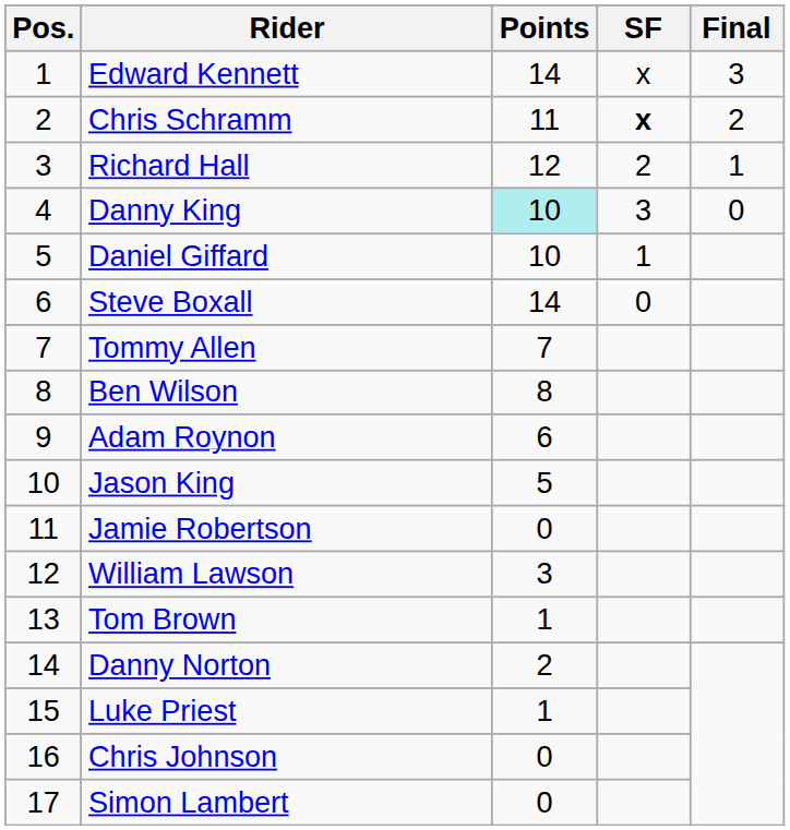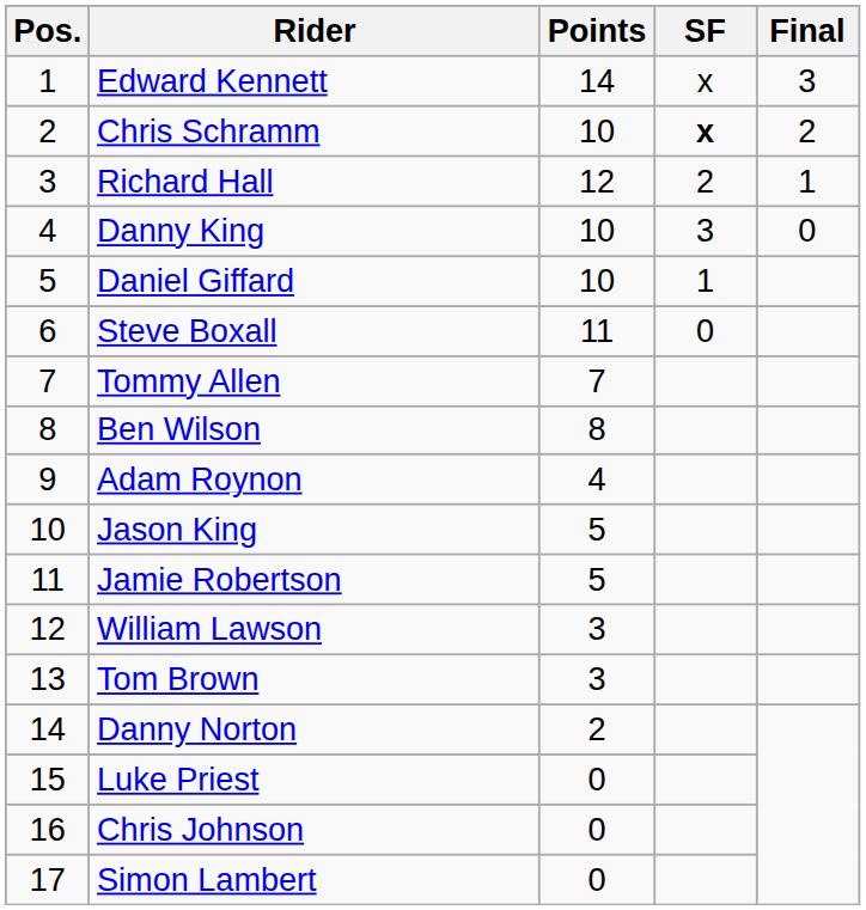Chris Schramm | Points: 11 -> 10
Danny King | Points: paleturquoise background -> no background
Steve Boxall | Points: 14 -> 11
Adam Roynon | Points: 6 -> 4
Jamie Robertson | Points: 0 -> 5
Tom Brown | Points: 1 -> 3
Luke Priest | Points: 1 -> 0
